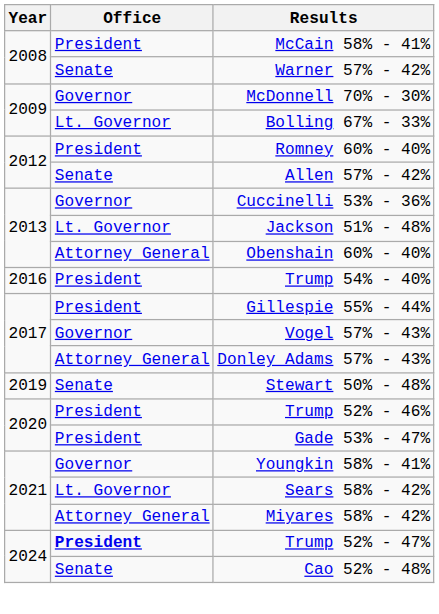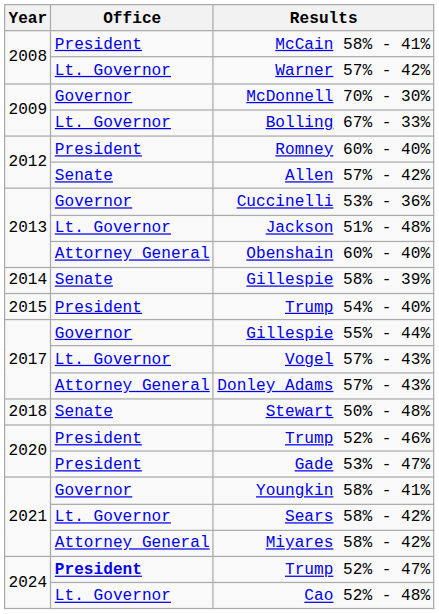Warner 57% - 42% | Office: Senate -> Lt. Governor
+ row: 2014 | Senate | Gillespie 58% - 39%
Trump 54% - 40% | Year: 2016 -> 2015
Gillespie 55% - 44% | Office: President -> Governor
Vogel 57% - 43% | Office: Governor -> Lt. Governor
Stewart 50% - 48% | Year: 2019 -> 2018
Cao 52% - 48% | Office: Senate -> Lt. Governor
